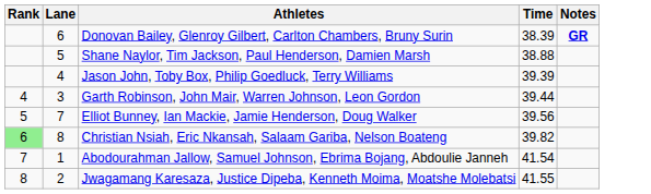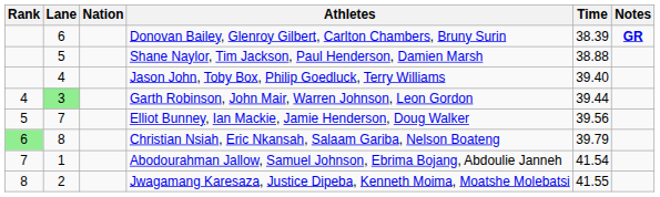+ column: Nation
Jason John, Toby Box, Philip Goedluck, Terry Williams | Time: 39.39 -> 39.40
Garth Robinson, John Mair, Warren Johnson, Leon Gordon | Lane: no background -> lightgreen background
Christian Nsiah, Eric Nkansah, Salaam Gariba, Nelson Boateng | Time: 39.82 -> 39.79
